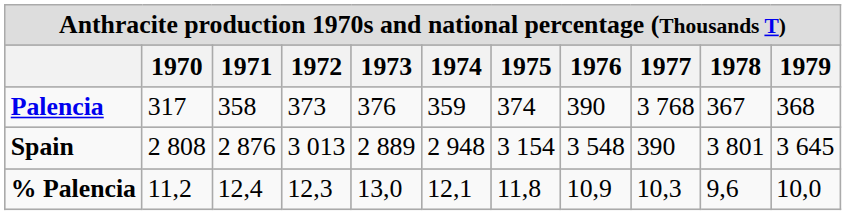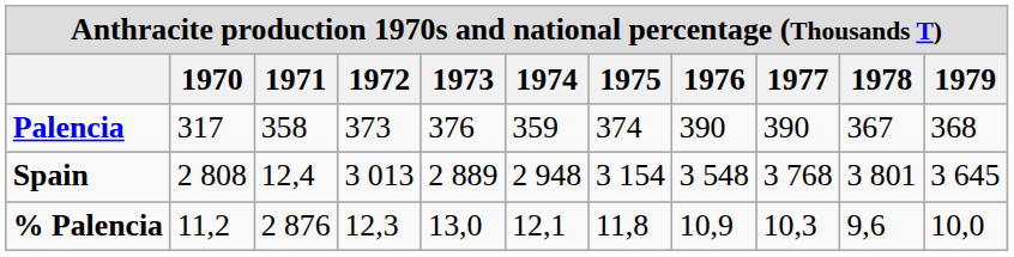Palencia | 1977: 3 768 -> 390
Spain | 1971: 2 876 -> 12,4
Spain | 1977: 390 -> 3 768
% Palencia | 1971: 12,4 -> 2 876
